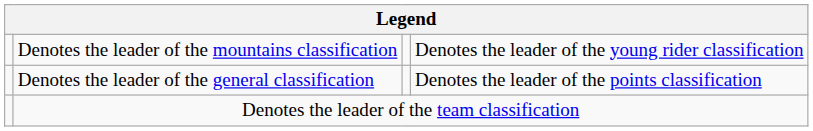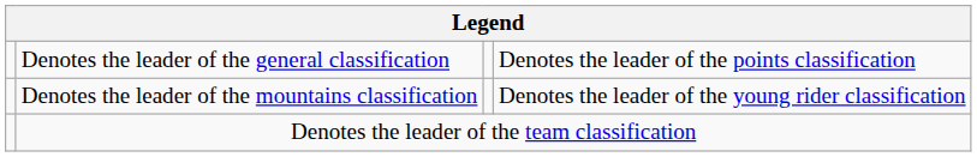rows swapped: Denotes the leader of the general classification <-> Denotes the leader of the mountains classification
